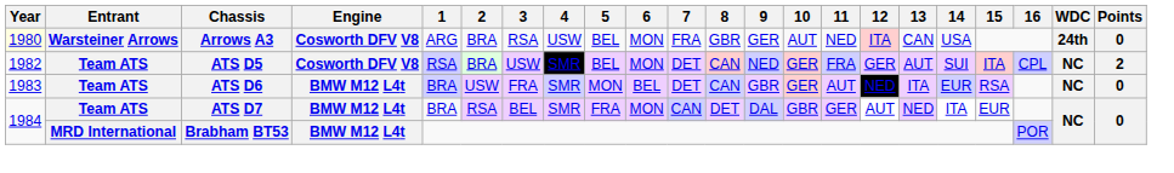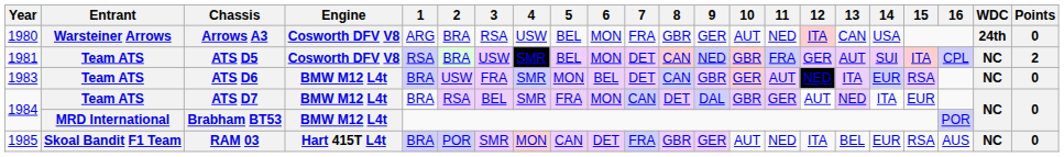Arrows A3 | Year: lightyellow background -> no background
ATS D5 | Year: 1982 -> 1981
ATS D5 | 10: GER -> GBR
+ row: 1985 | Skoal Bandit F1 Team | RAM 03 | Hart 415T L4t | BRA | POR | SMR | MON | CAN | DET | FRA | GBR | GER | AUT | NED | ITA | BEL | EUR | RSA | AUS | NC | 0
